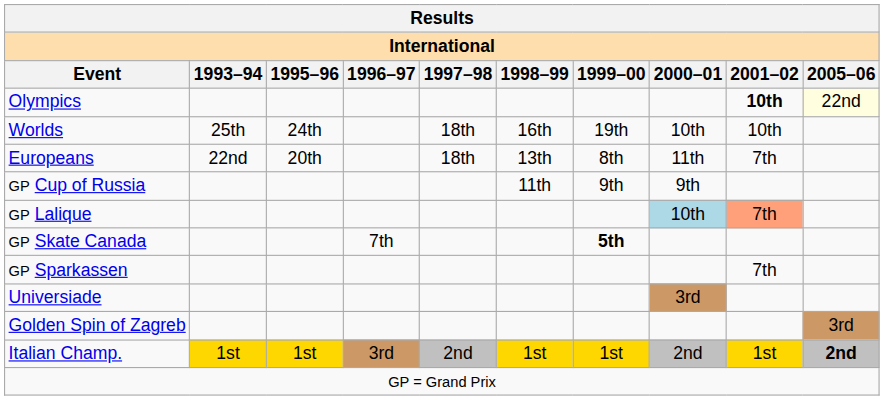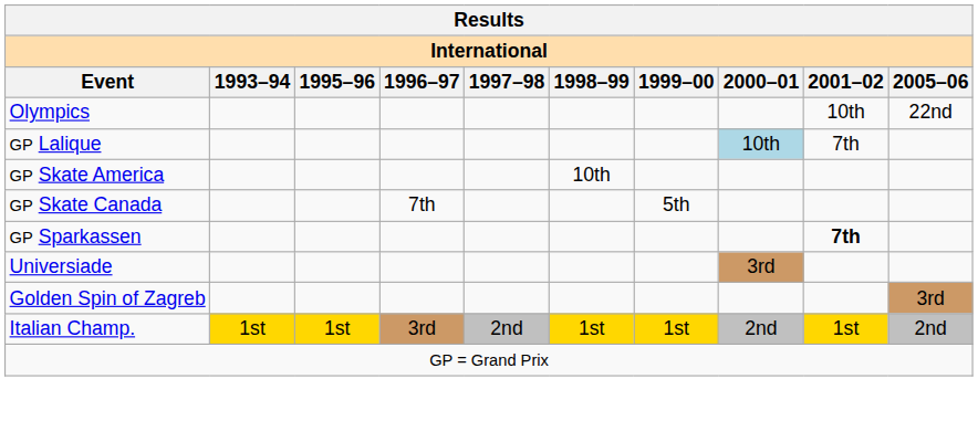Olympics | 2001–02: bold -> normal
Olympics | 2005–06: lightyellow background -> no background
- row: Worlds | 25th | 24th | 18th | 16th | 19th | 10th | 10th
- row: Europeans | 22nd | 20th | 18th | 13th | 8th | 11th | 7th
- row: GP Cup of Russia | 11th | 9th | 9th
GP Lalique | 2001–02: lightsalmon background -> no background
+ row: GP Skate America | 10th
GP Skate Canada | 1999–00: bold -> normal
GP Sparkassen | 2001–02: normal -> bold
Italian Champ. | 2005–06: bold -> normal
